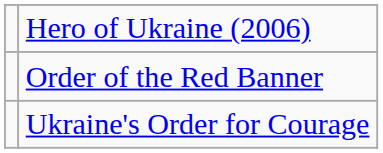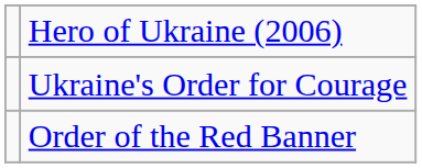rows swapped: Ukraine's Order for Courage <-> Order of the Red Banner
